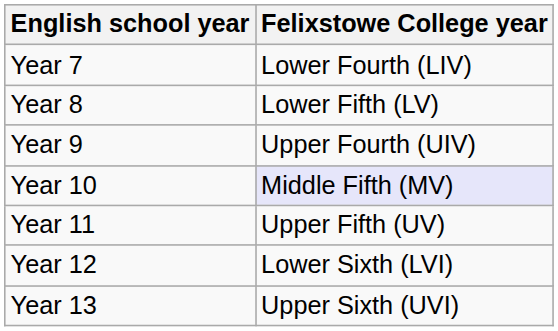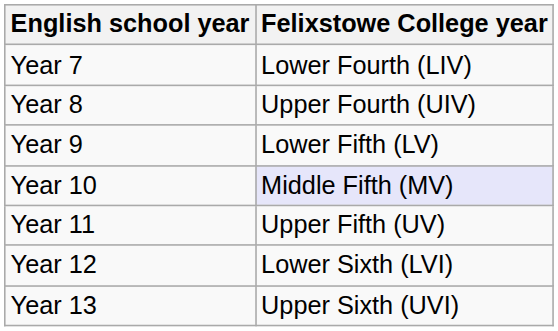Year 8 | Felixstowe College year: Lower Fifth (LV) -> Upper Fourth (UIV)
Year 9 | Felixstowe College year: Upper Fourth (UIV) -> Lower Fifth (LV)
